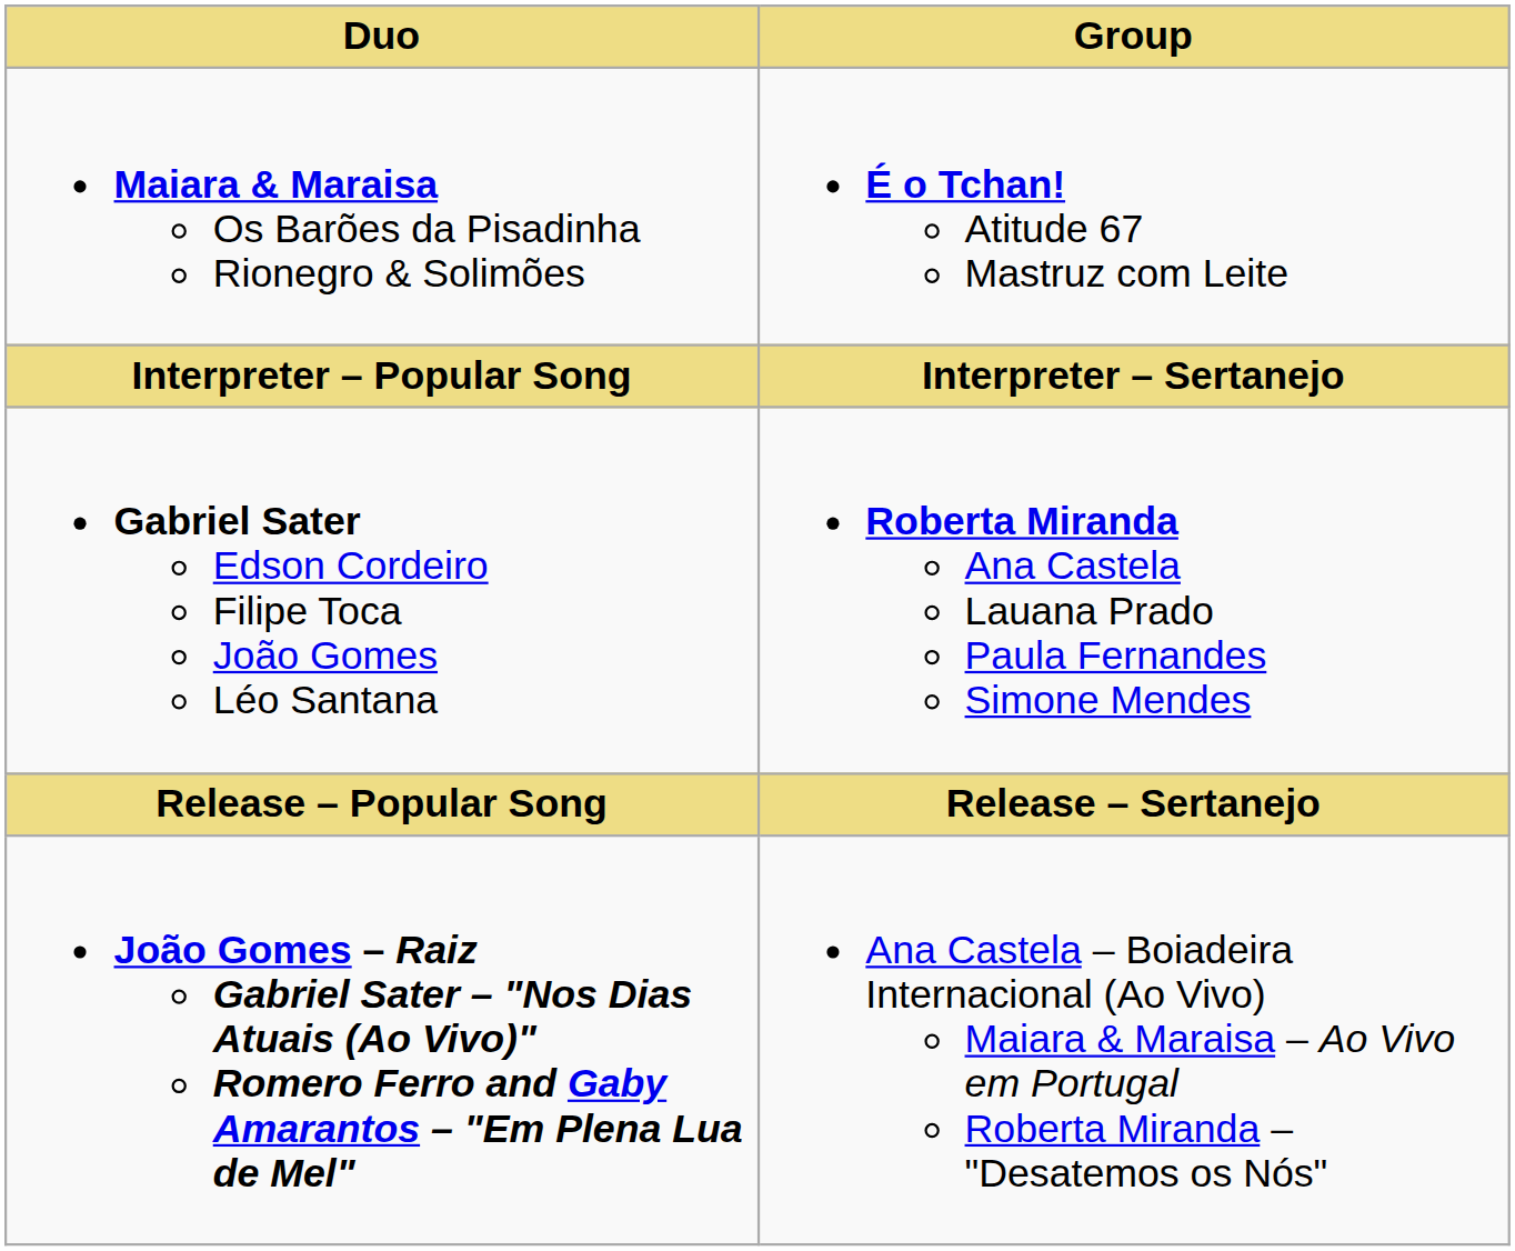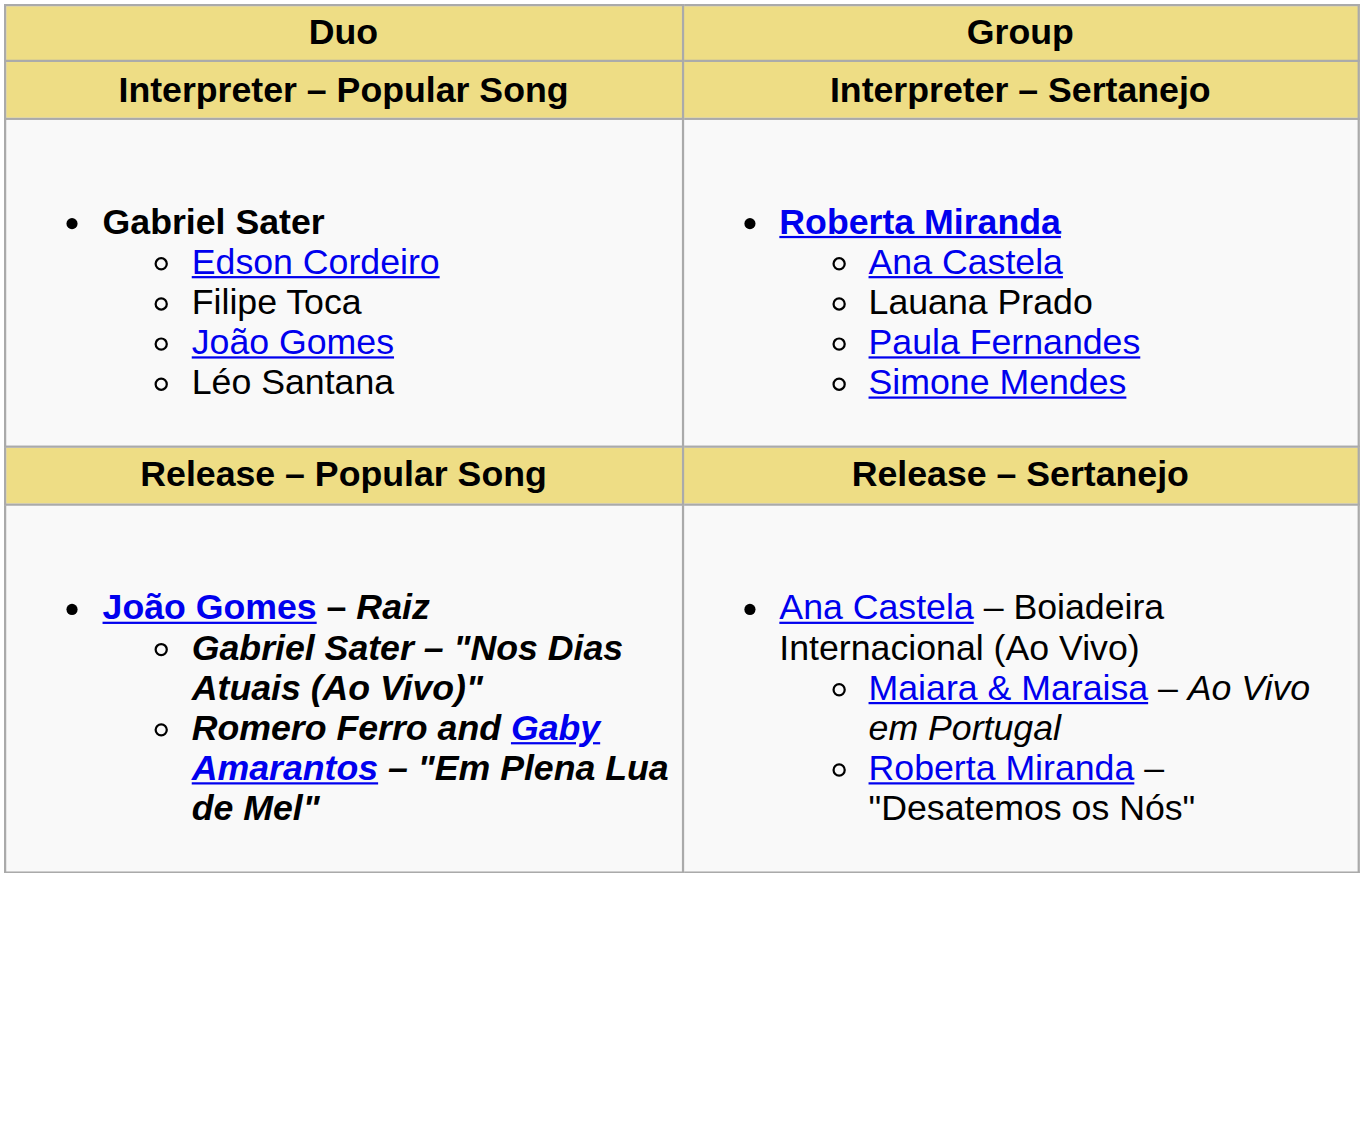- row: Maiara & Maraisa Os Barões da Pisadinha Rionegro & Solimões | É o Tchan! Atitude 67 Mastruz com Leite
